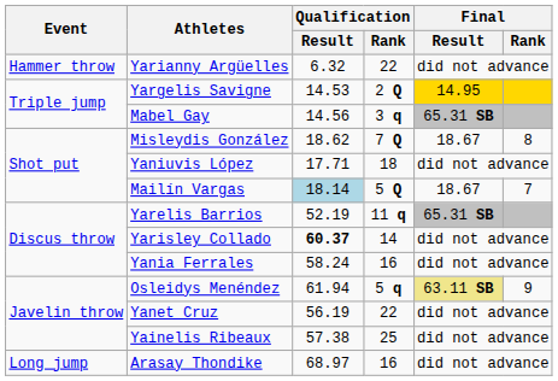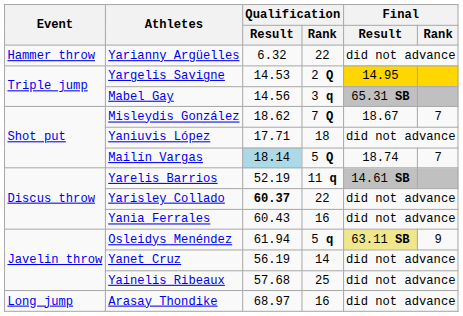Misleydis González | Final / Rank: 8 -> 7
Mailín Vargas | Final / Result: 18.67 -> 18.74
Yarelis Barrios | Final / Result: 65.31 SB -> 14.61 SB
Yarisley Collado | Qualification / Rank: 14 -> 22
Yania Ferrales | Qualification / Result: 58.24 -> 60.43
Yanet Cruz | Qualification / Rank: 22 -> 14
Yainelis Ribeaux | Qualification / Result: 57.38 -> 57.68
